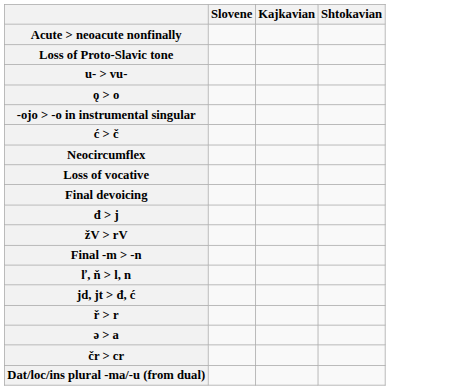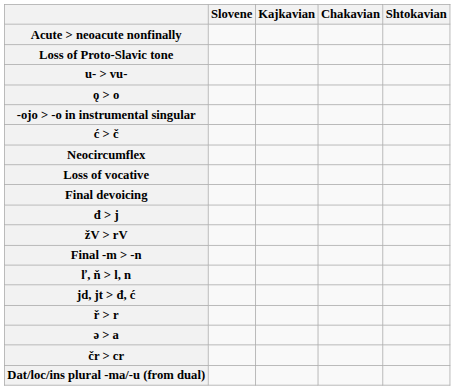+ column: Chakavian
